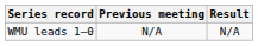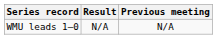columns swapped: Previous meeting <-> Result
